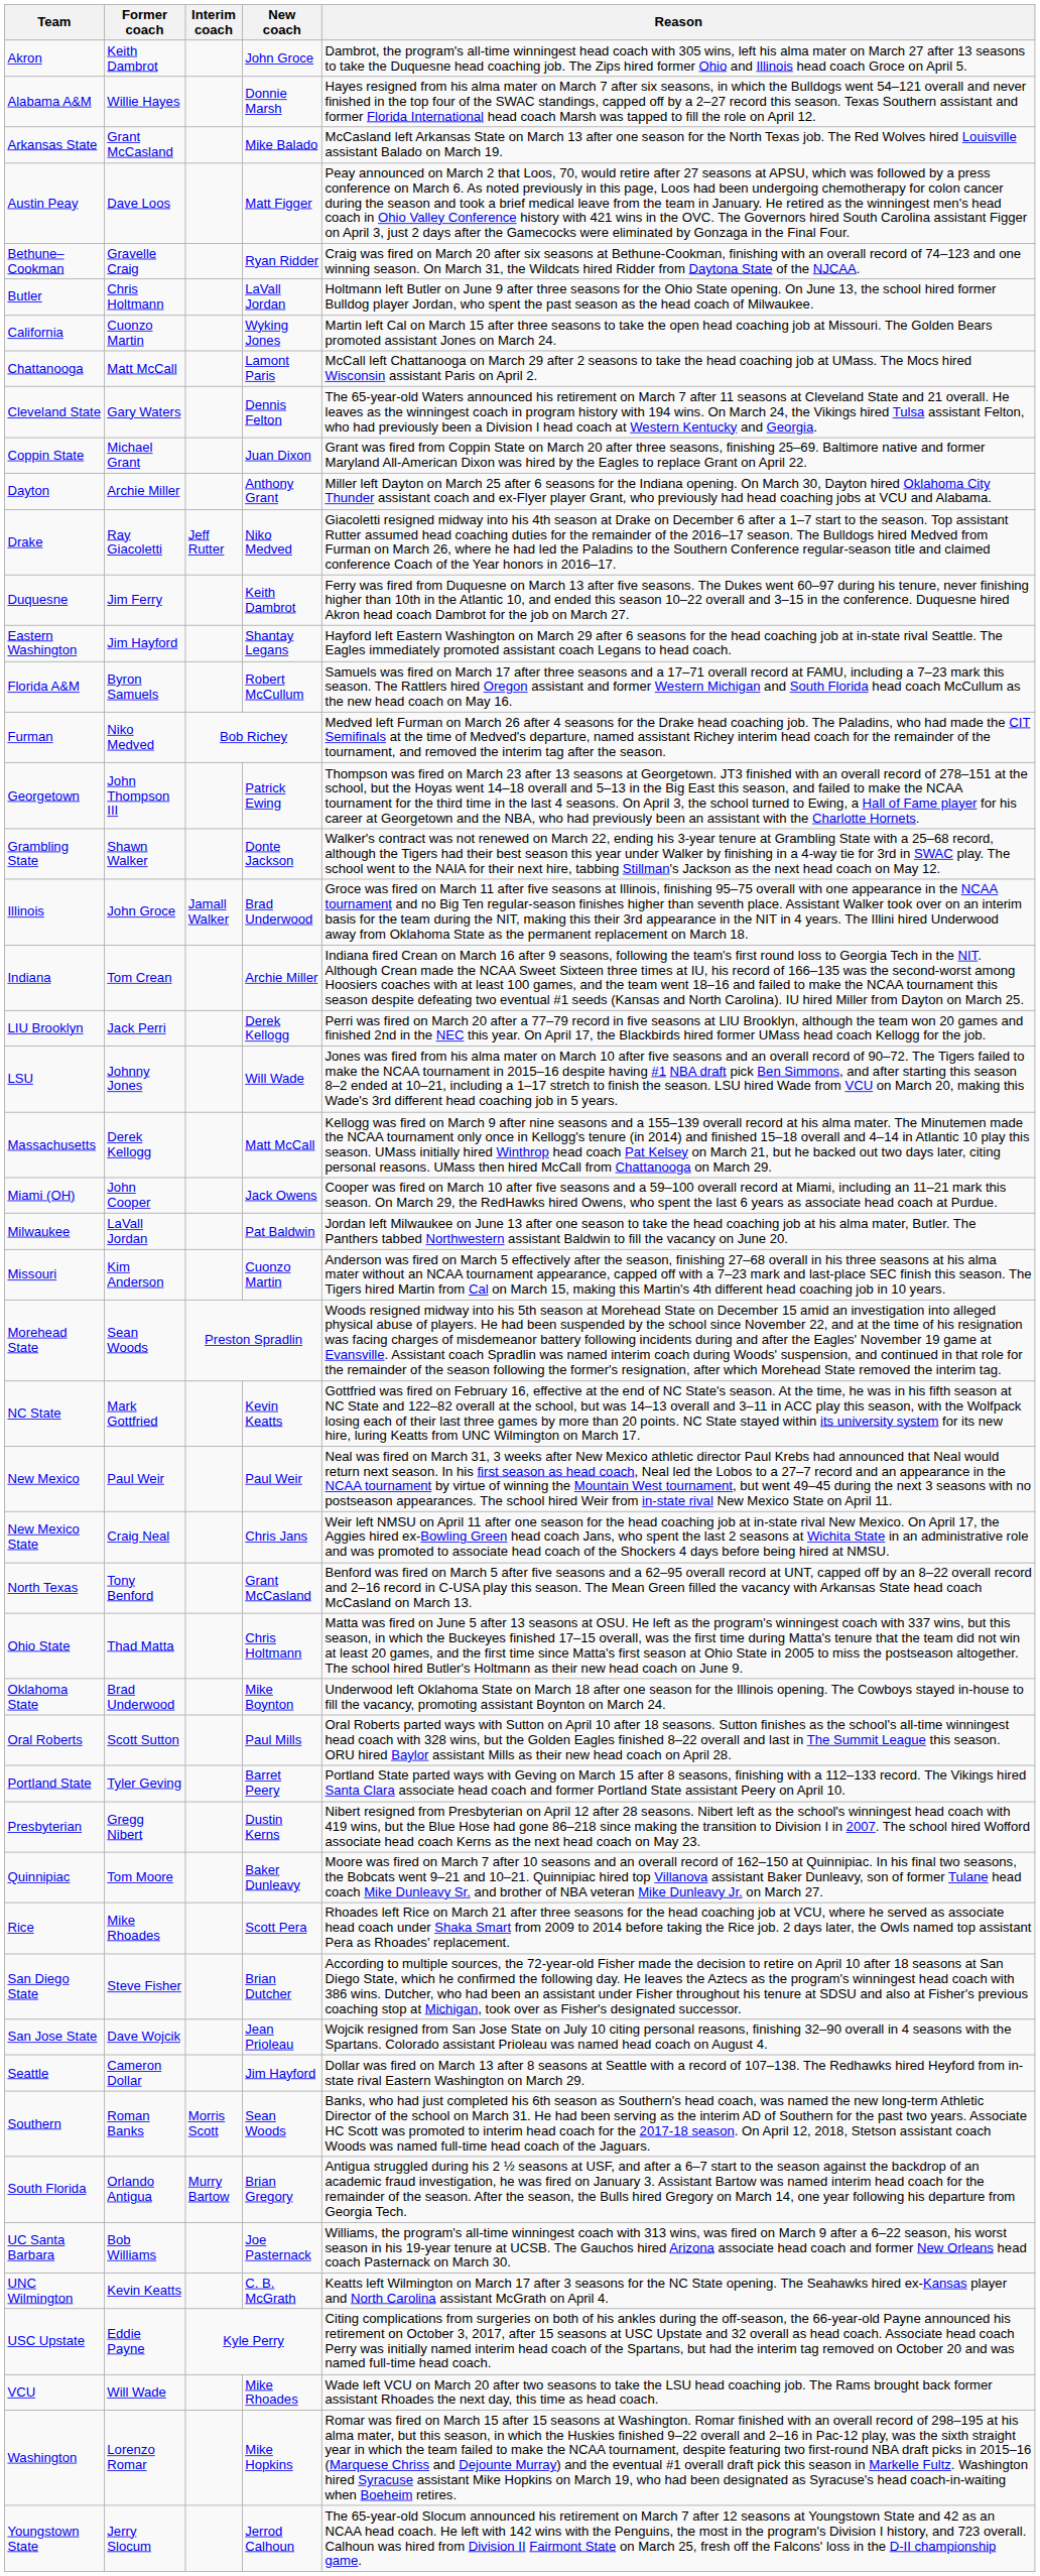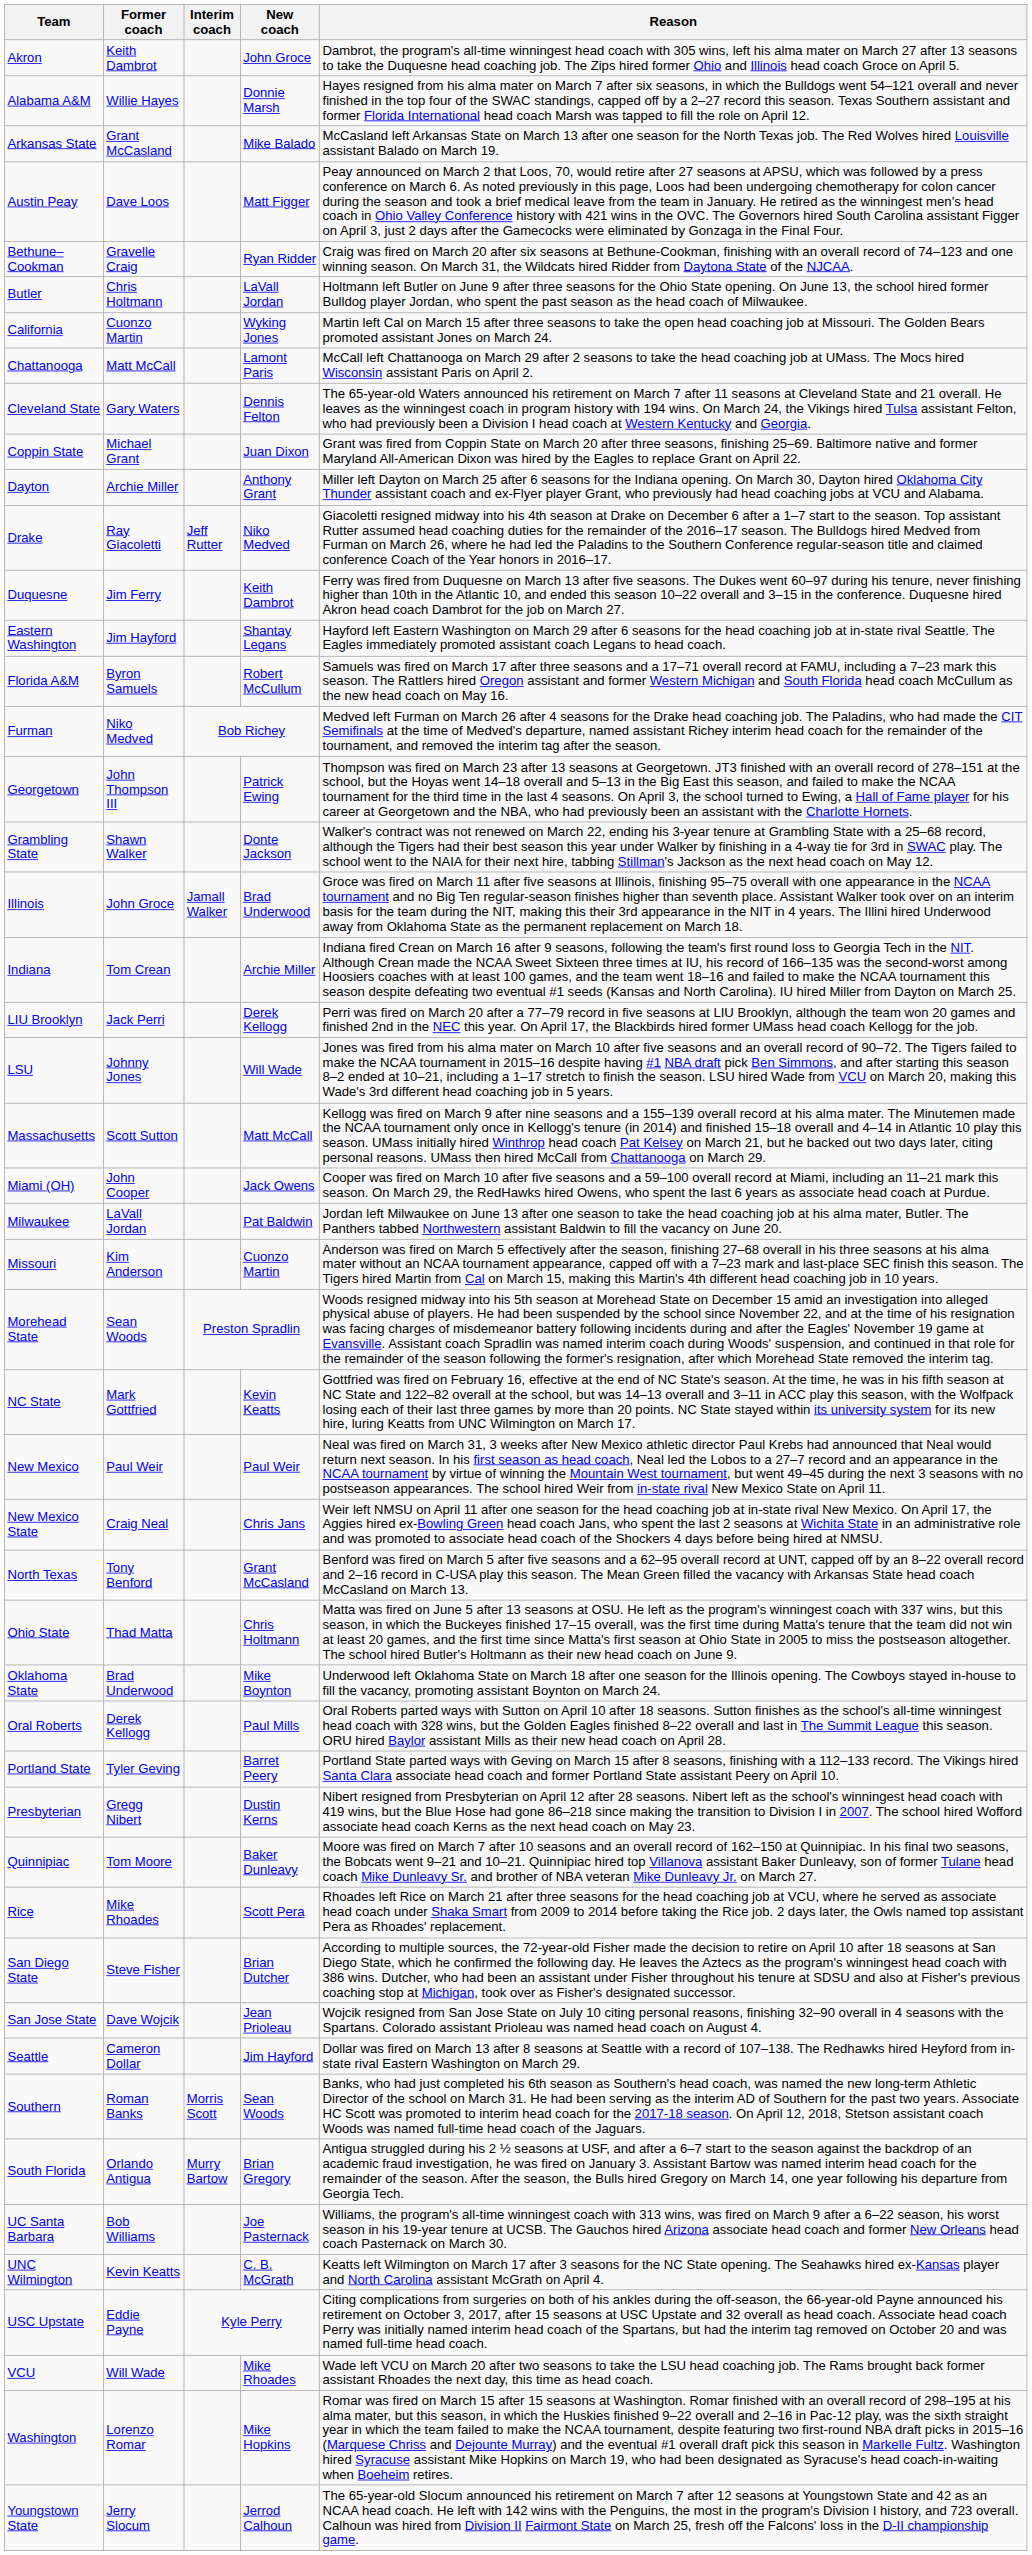Massachusetts | Former coach: Derek Kellogg -> Scott Sutton
Oral Roberts | Former coach: Scott Sutton -> Derek Kellogg
